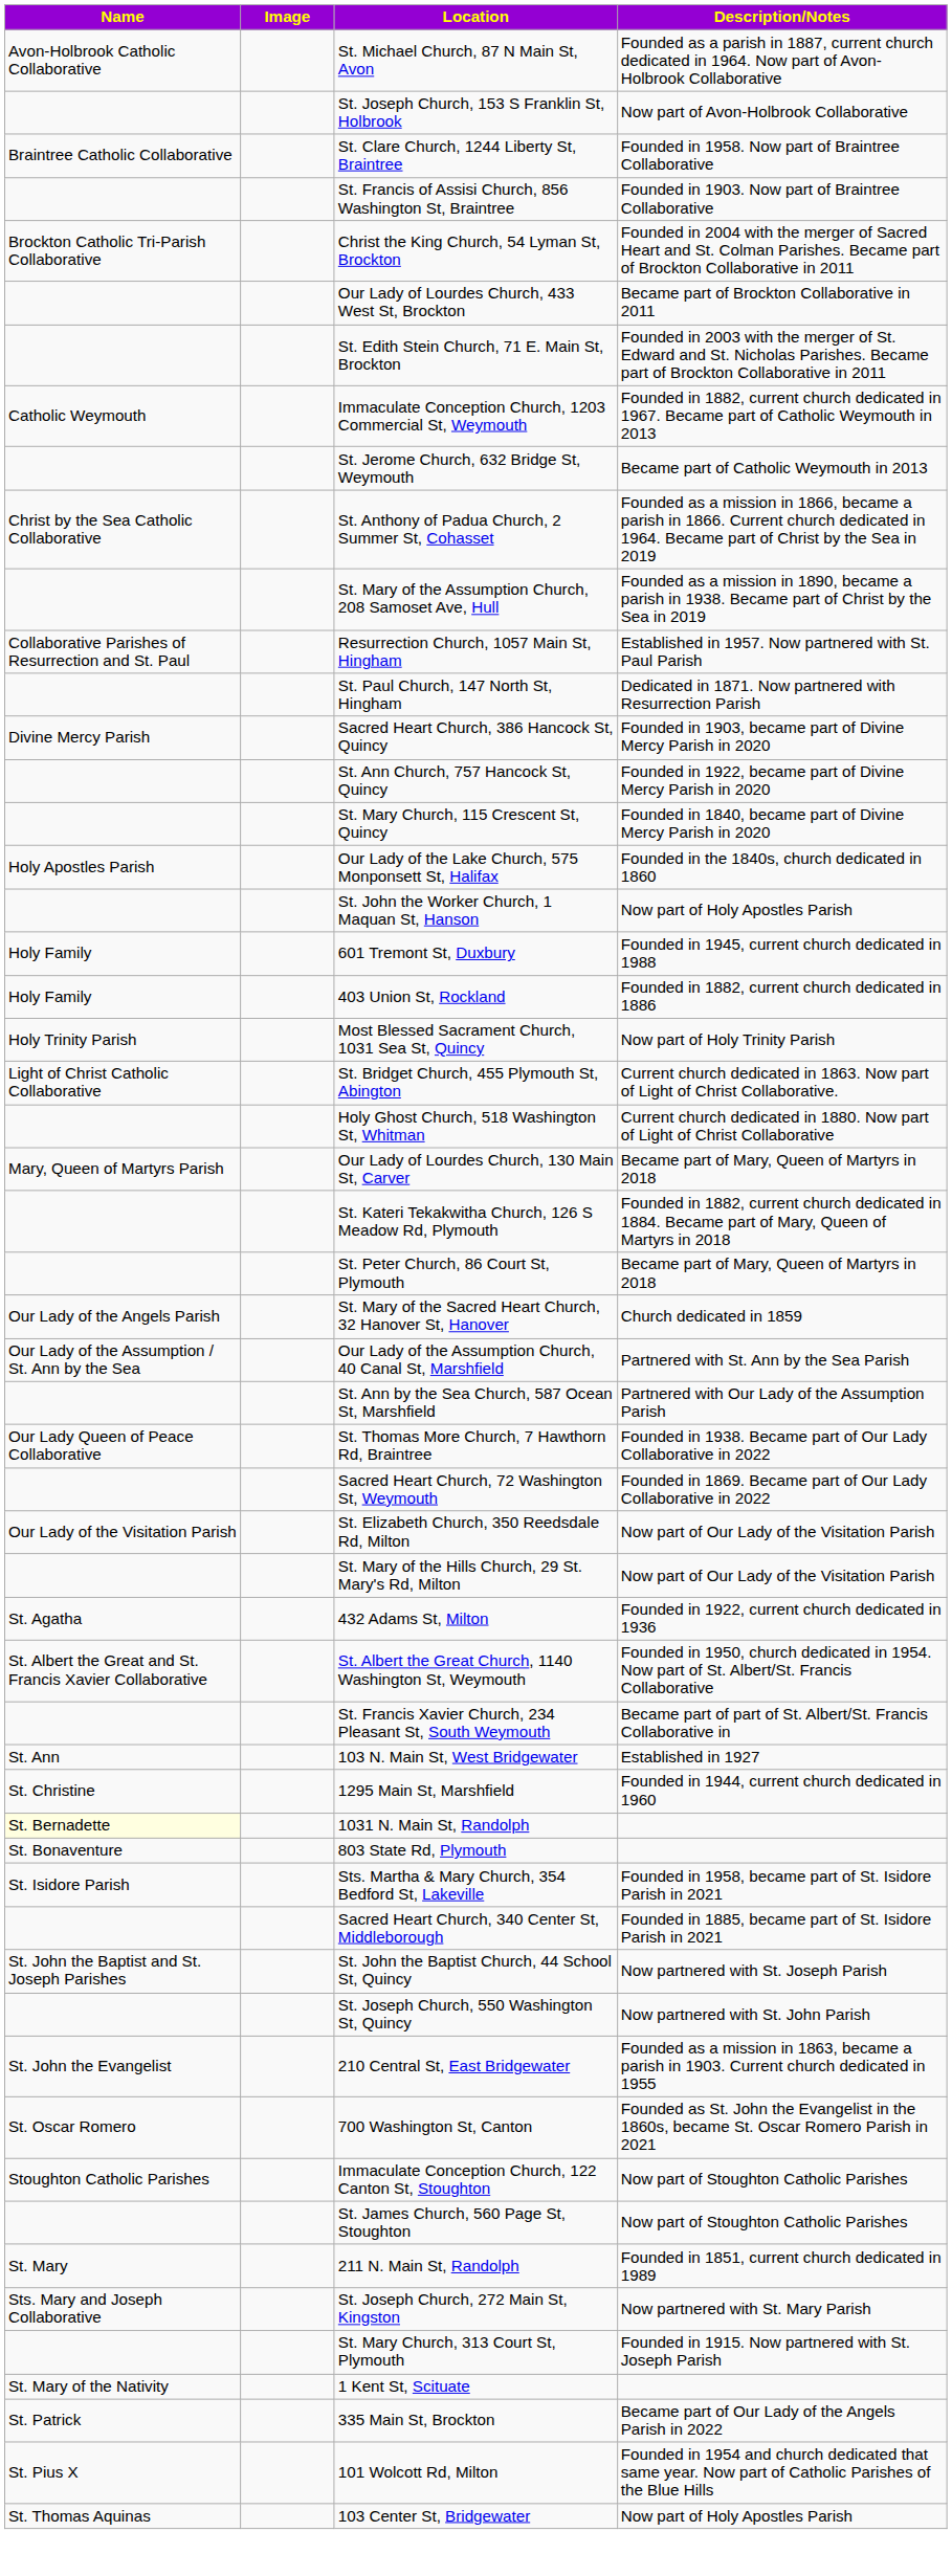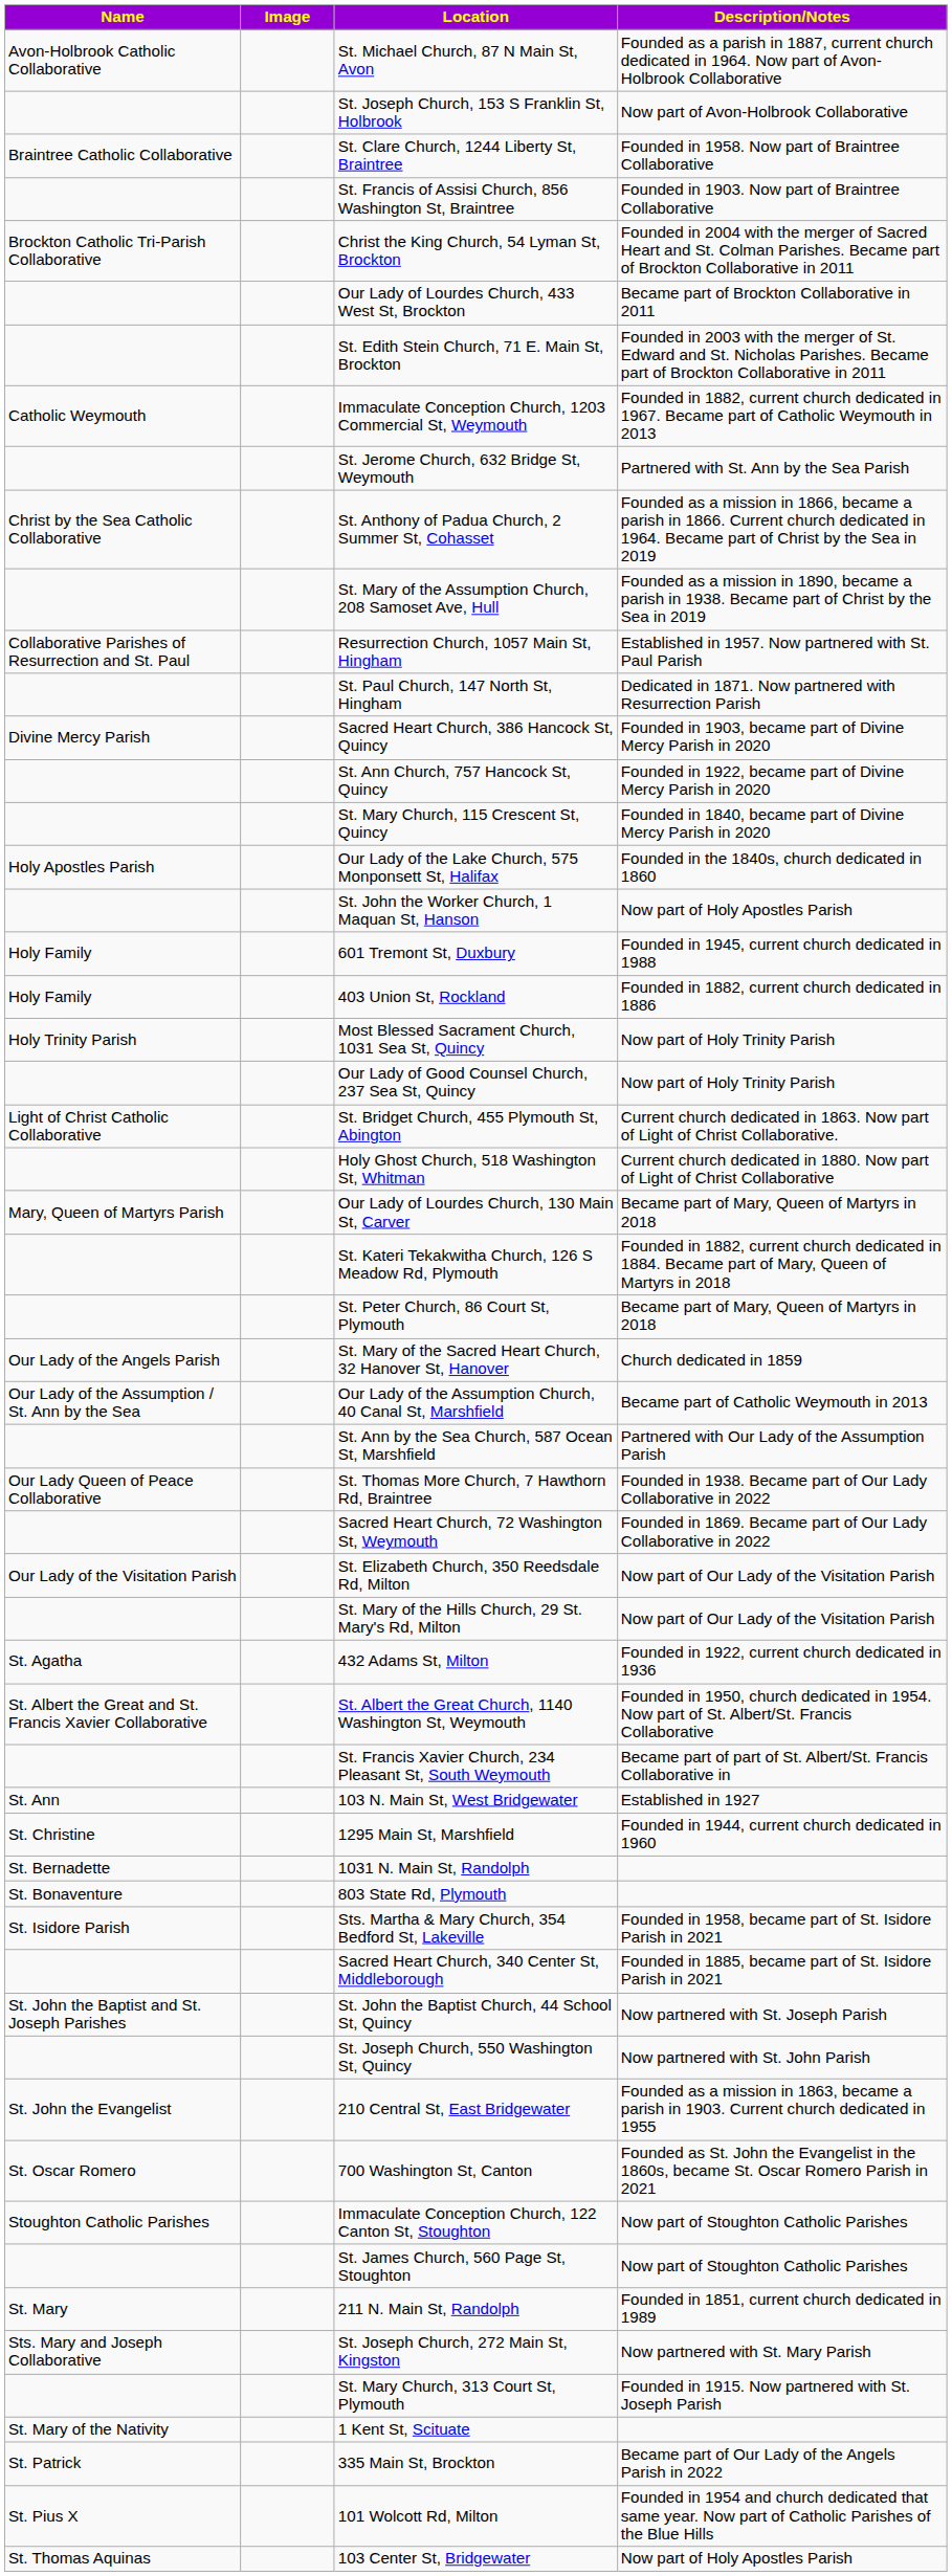St. Jerome Church, 632 Bridge St, Weymouth | Description/Notes: Became part of Catholic Weymouth in 2013 -> Partnered with St. Ann by the Sea Parish
+ row: Our Lady of Good Counsel Church, 237 Sea St, Quincy | Now part of Holy Trinity Parish
Our Lady of the Assumption Church, 40 Canal St, Marshfield | Description/Notes: Partnered with St. Ann by the Sea Parish -> Became part of Catholic Weymouth in 2013
1031 N. Main St, Randolph | Name: lightyellow background -> no background
